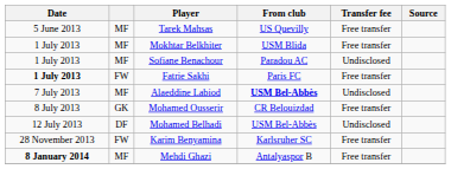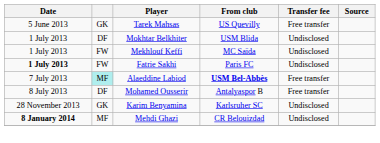Tarek Mahsas | column 2: MF -> GK
Mokhtar Belkhiter | column 2: MF -> DF
Mokhtar Belkhiter | Transfer fee: Free transfer -> Undisclosed
- row: 1 July 2013 | MF | Sofiane Benachour | Paradou AC | Undisclosed
+ row: 1 July 2013 | FW | Mekhlouf Keffi | MC Saïda | Undisclosed
Fatrie Sakhi | Transfer fee: Free transfer -> Undisclosed
Alaeddine Labiod | column 2: no background -> paleturquoise background
Alaeddine Labiod | Transfer fee: Undisclosed -> Free transfer
Mohamed Ousserir | column 2: GK -> DF
Mohamed Ousserir | From club: CR Belouizdad -> Antalyaspor B
- row: 12 July 2013 | DF | Mohamed Belhadi | USM Bel-Abbès | Undisclosed
Karim Benyamina | column 2: FW -> GK
Karim Benyamina | Transfer fee: Free transfer -> Undisclosed
Mehdi Ghazi | From club: Antalyaspor B -> CR Belouizdad
Mehdi Ghazi | Transfer fee: Free transfer -> Undisclosed
